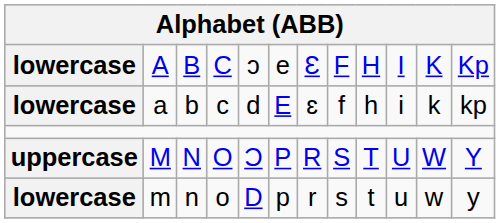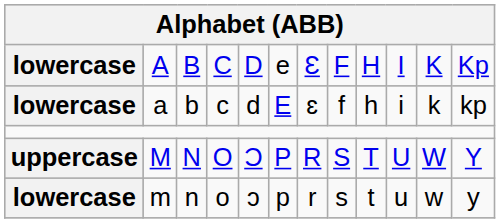A | column 5: ɔ -> D
m | column 5: D -> ɔ
